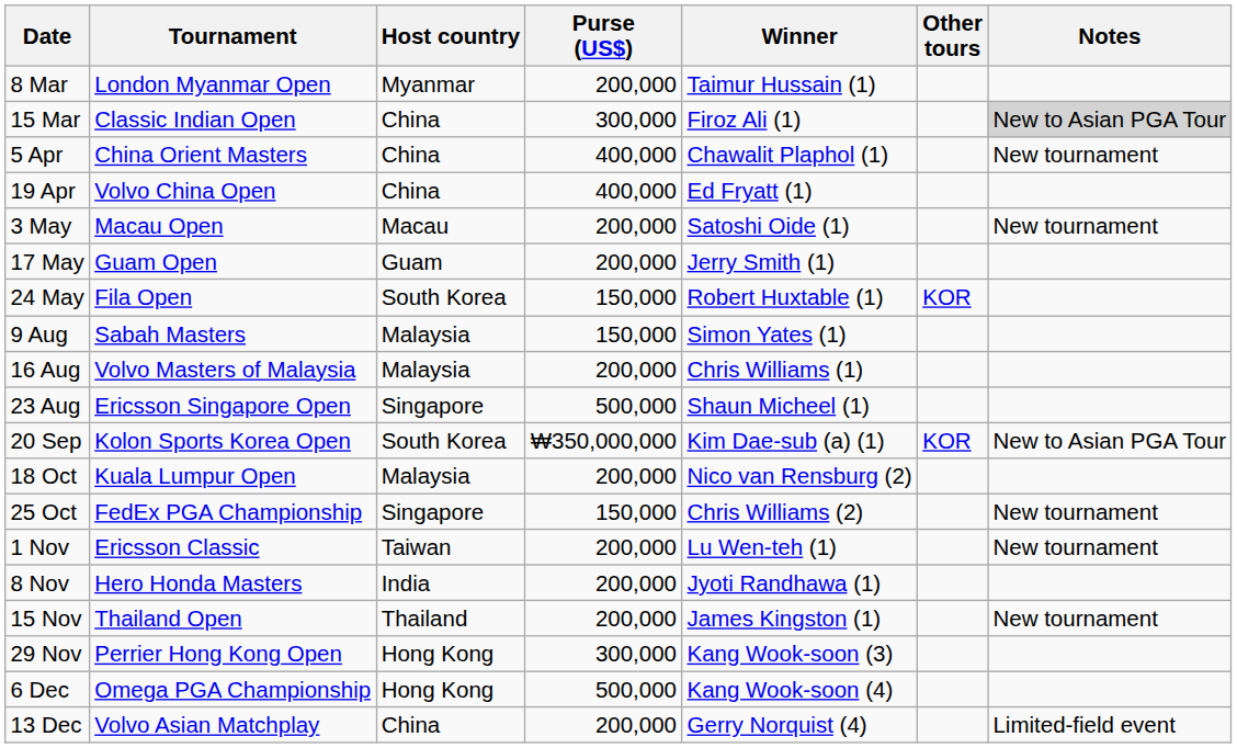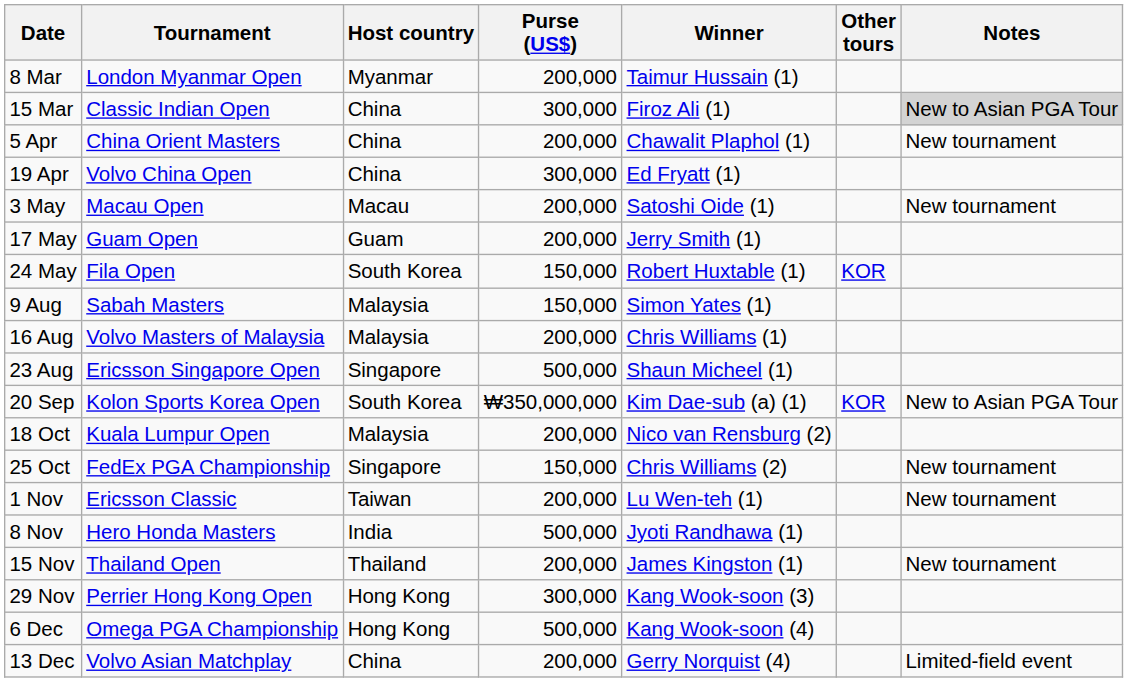5 Apr | Purse (US$): 400,000 -> 200,000
19 Apr | Purse (US$): 400,000 -> 300,000
8 Nov | Purse (US$): 200,000 -> 500,000
